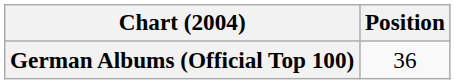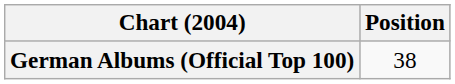German Albums (Official Top 100) | Position: 36 -> 38
